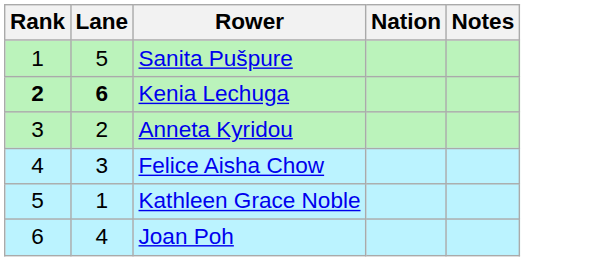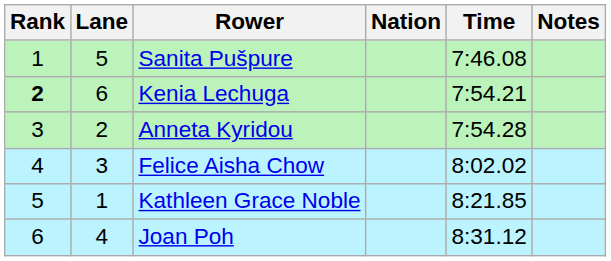+ column: Time | 7:46.08 | 7:54.21 | 7:54.28 | 8:02.02 | 8:21.85 | 8:31.12
Kenia Lechuga | Lane: bold -> normal
